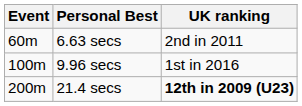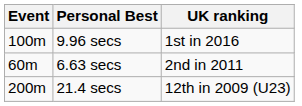rows swapped: 6.63 secs <-> 9.96 secs
21.4 secs | UK ranking: bold -> normal
